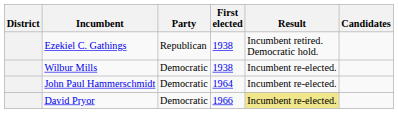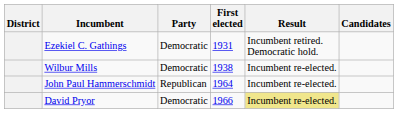Ezekiel C. Gathings | Party: Republican -> Democratic
Ezekiel C. Gathings | First elected: 1938 -> 1931
John Paul Hammerschmidt | Party: Democratic -> Republican
